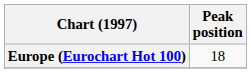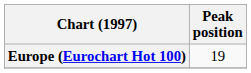Europe (Eurochart Hot 100) | Peak position: 18 -> 19
